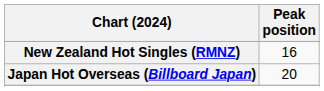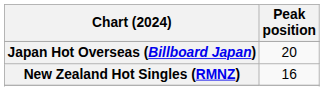rows swapped: Japan Hot Overseas (Billboard Japan) <-> New Zealand Hot Singles (RMNZ)
